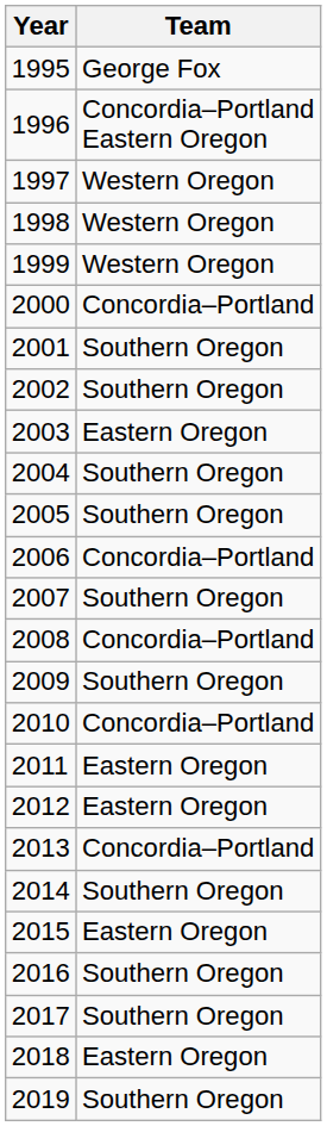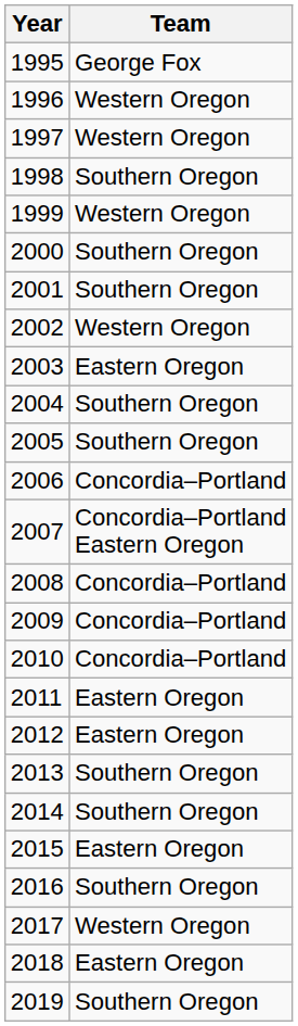1996 | Team: Concordia–Portland Eastern Oregon -> Western Oregon
1998 | Team: Western Oregon -> Southern Oregon
2000 | Team: Concordia–Portland -> Southern Oregon
2002 | Team: Southern Oregon -> Western Oregon
2007 | Team: Southern Oregon -> Concordia–Portland Eastern Oregon
2009 | Team: Southern Oregon -> Concordia–Portland
2013 | Team: Concordia–Portland -> Southern Oregon
2017 | Team: Southern Oregon -> Western Oregon
